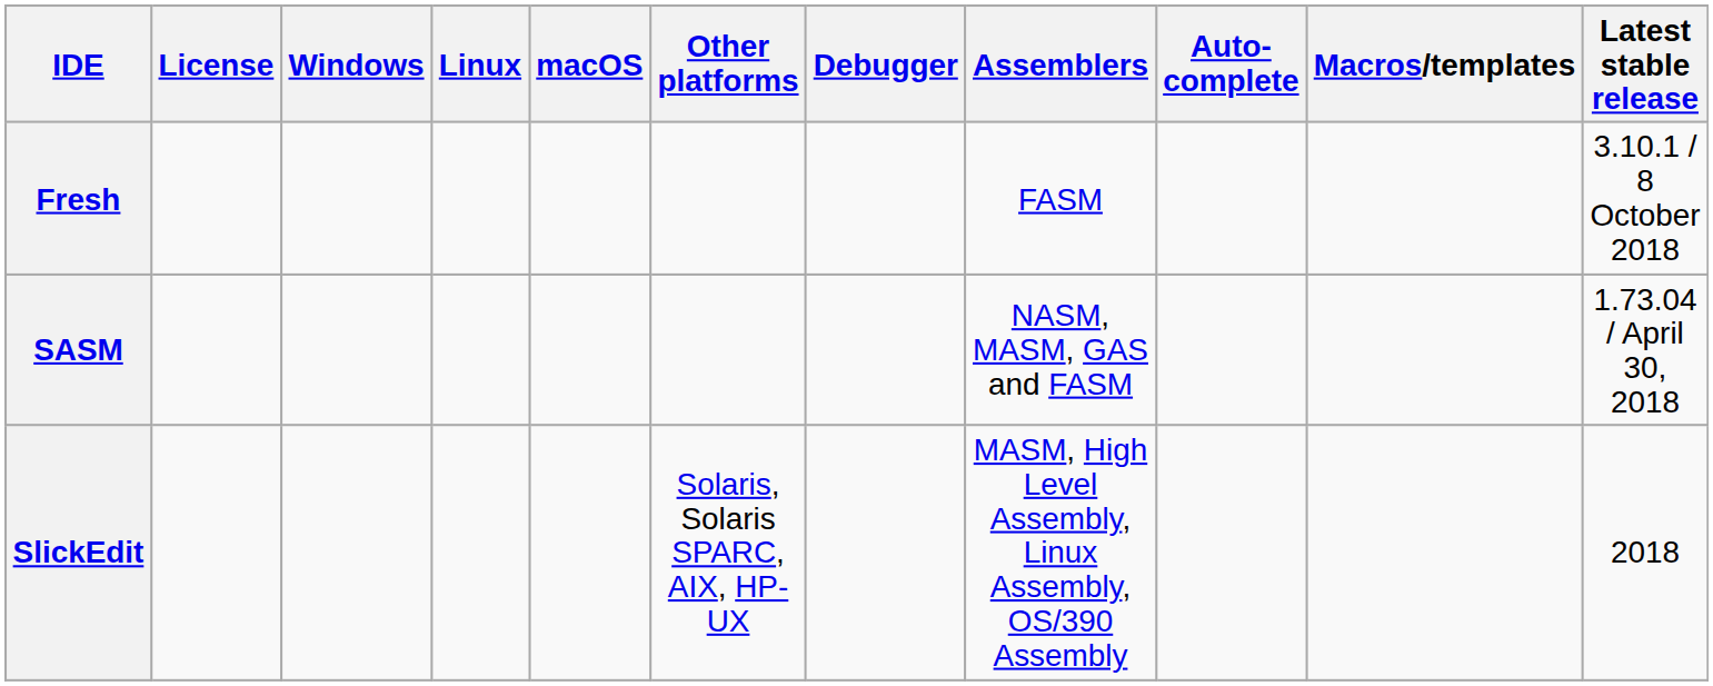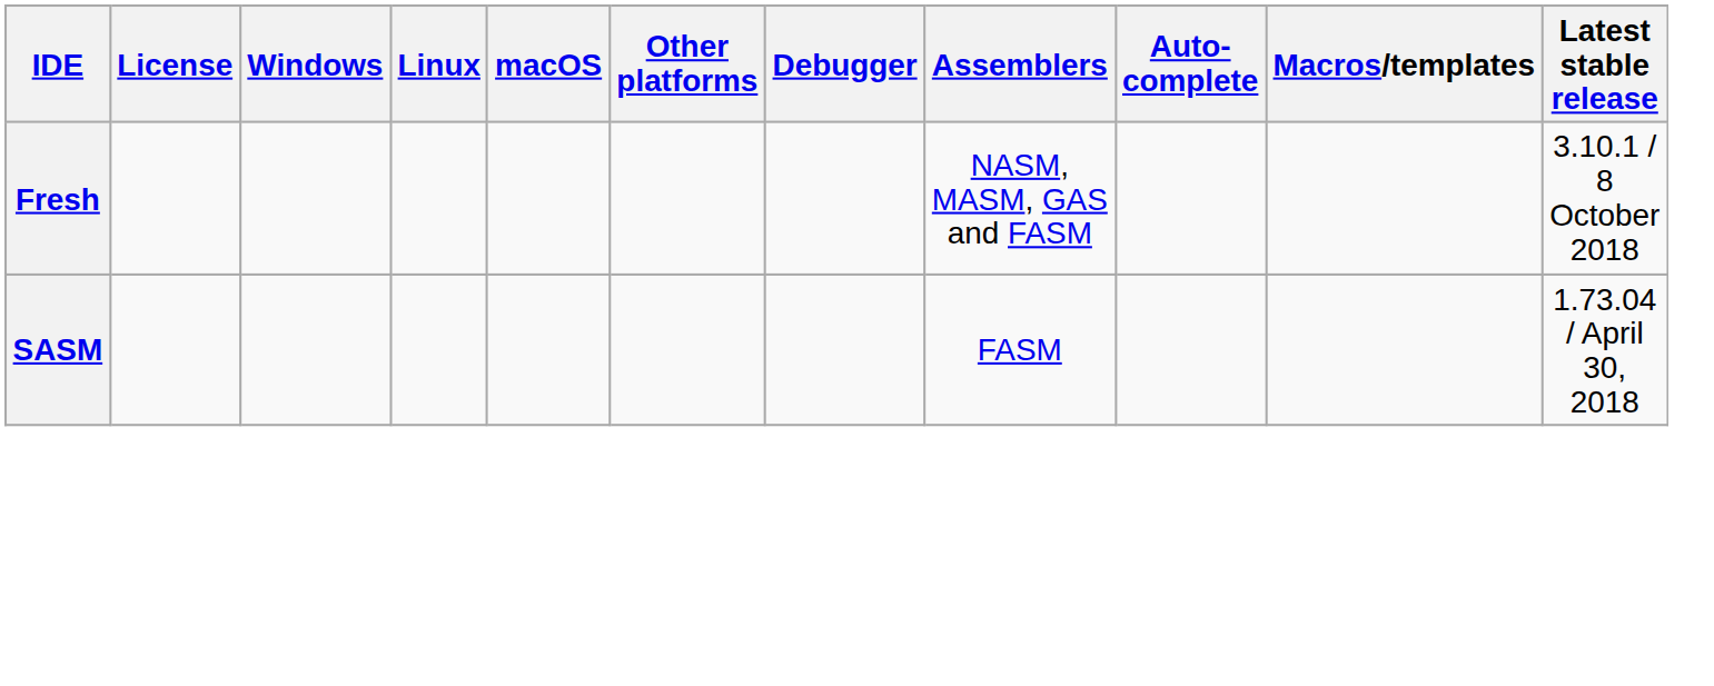Fresh | Assemblers: FASM -> NASM, MASM, GAS and FASM
SASM | Assemblers: NASM, MASM, GAS and FASM -> FASM
- row: SlickEdit | Solaris, Solaris SPARC, AIX, HP-UX | MASM, High Level Assembly, Linux Assembly, OS/390 Assembly | 2018
